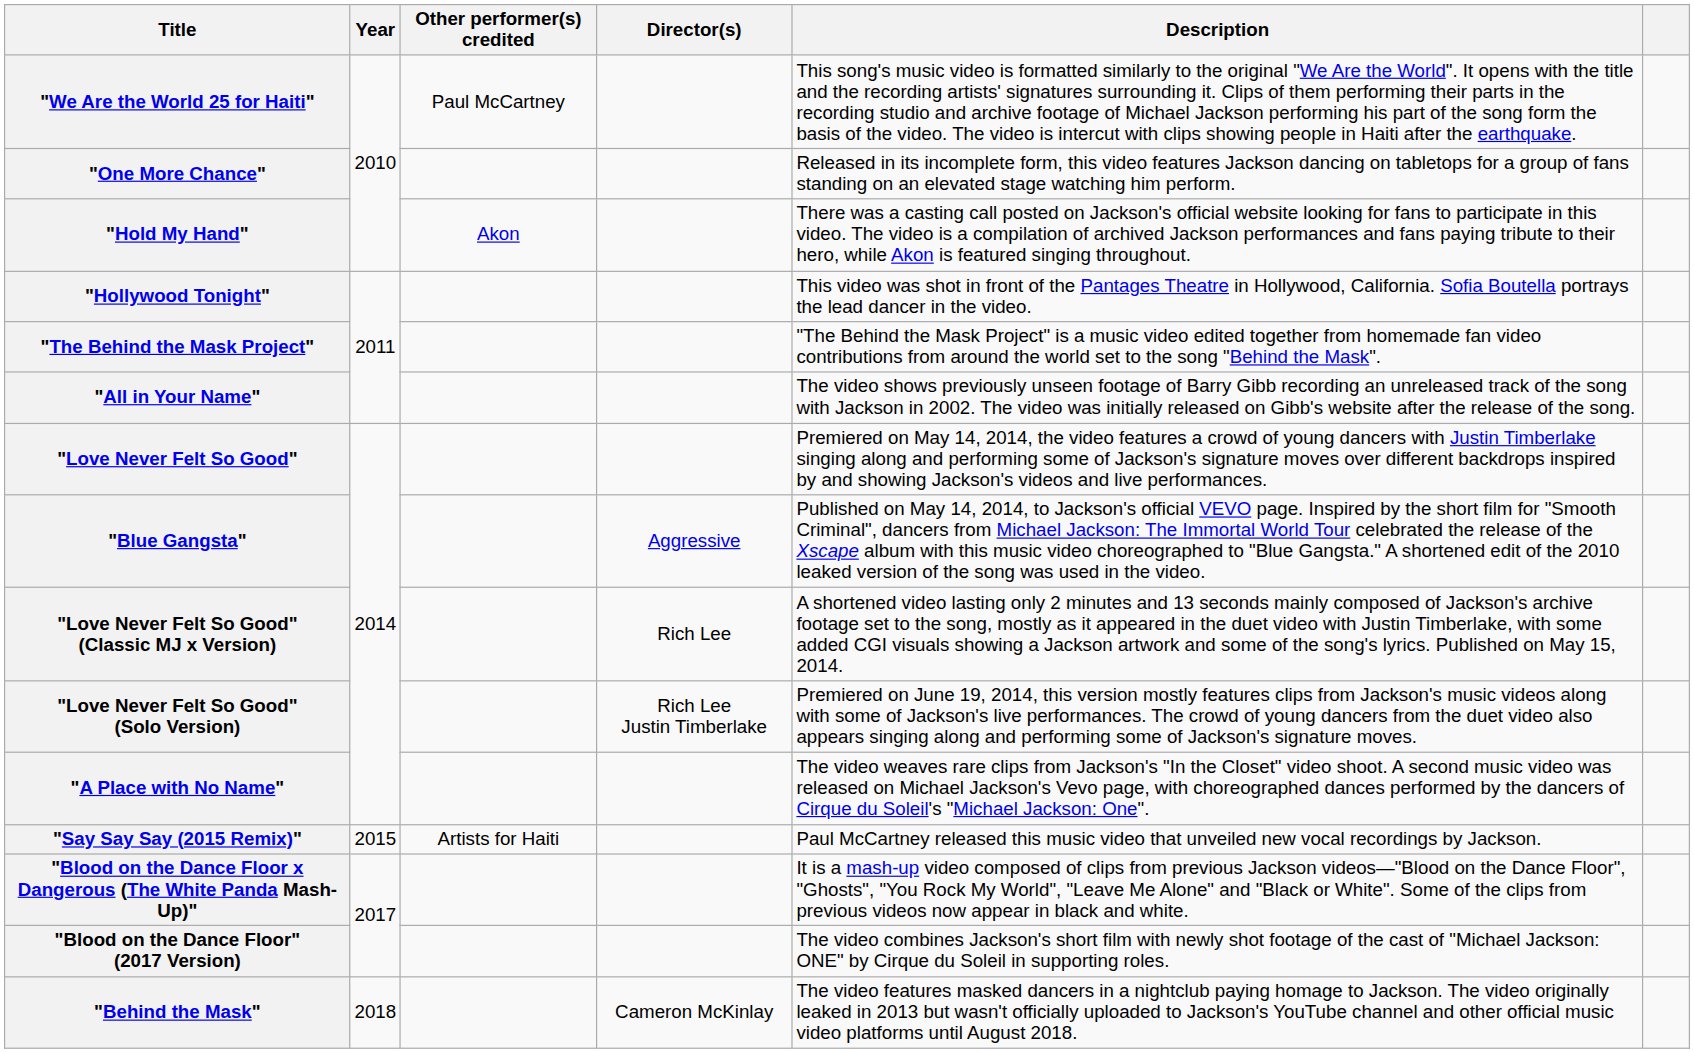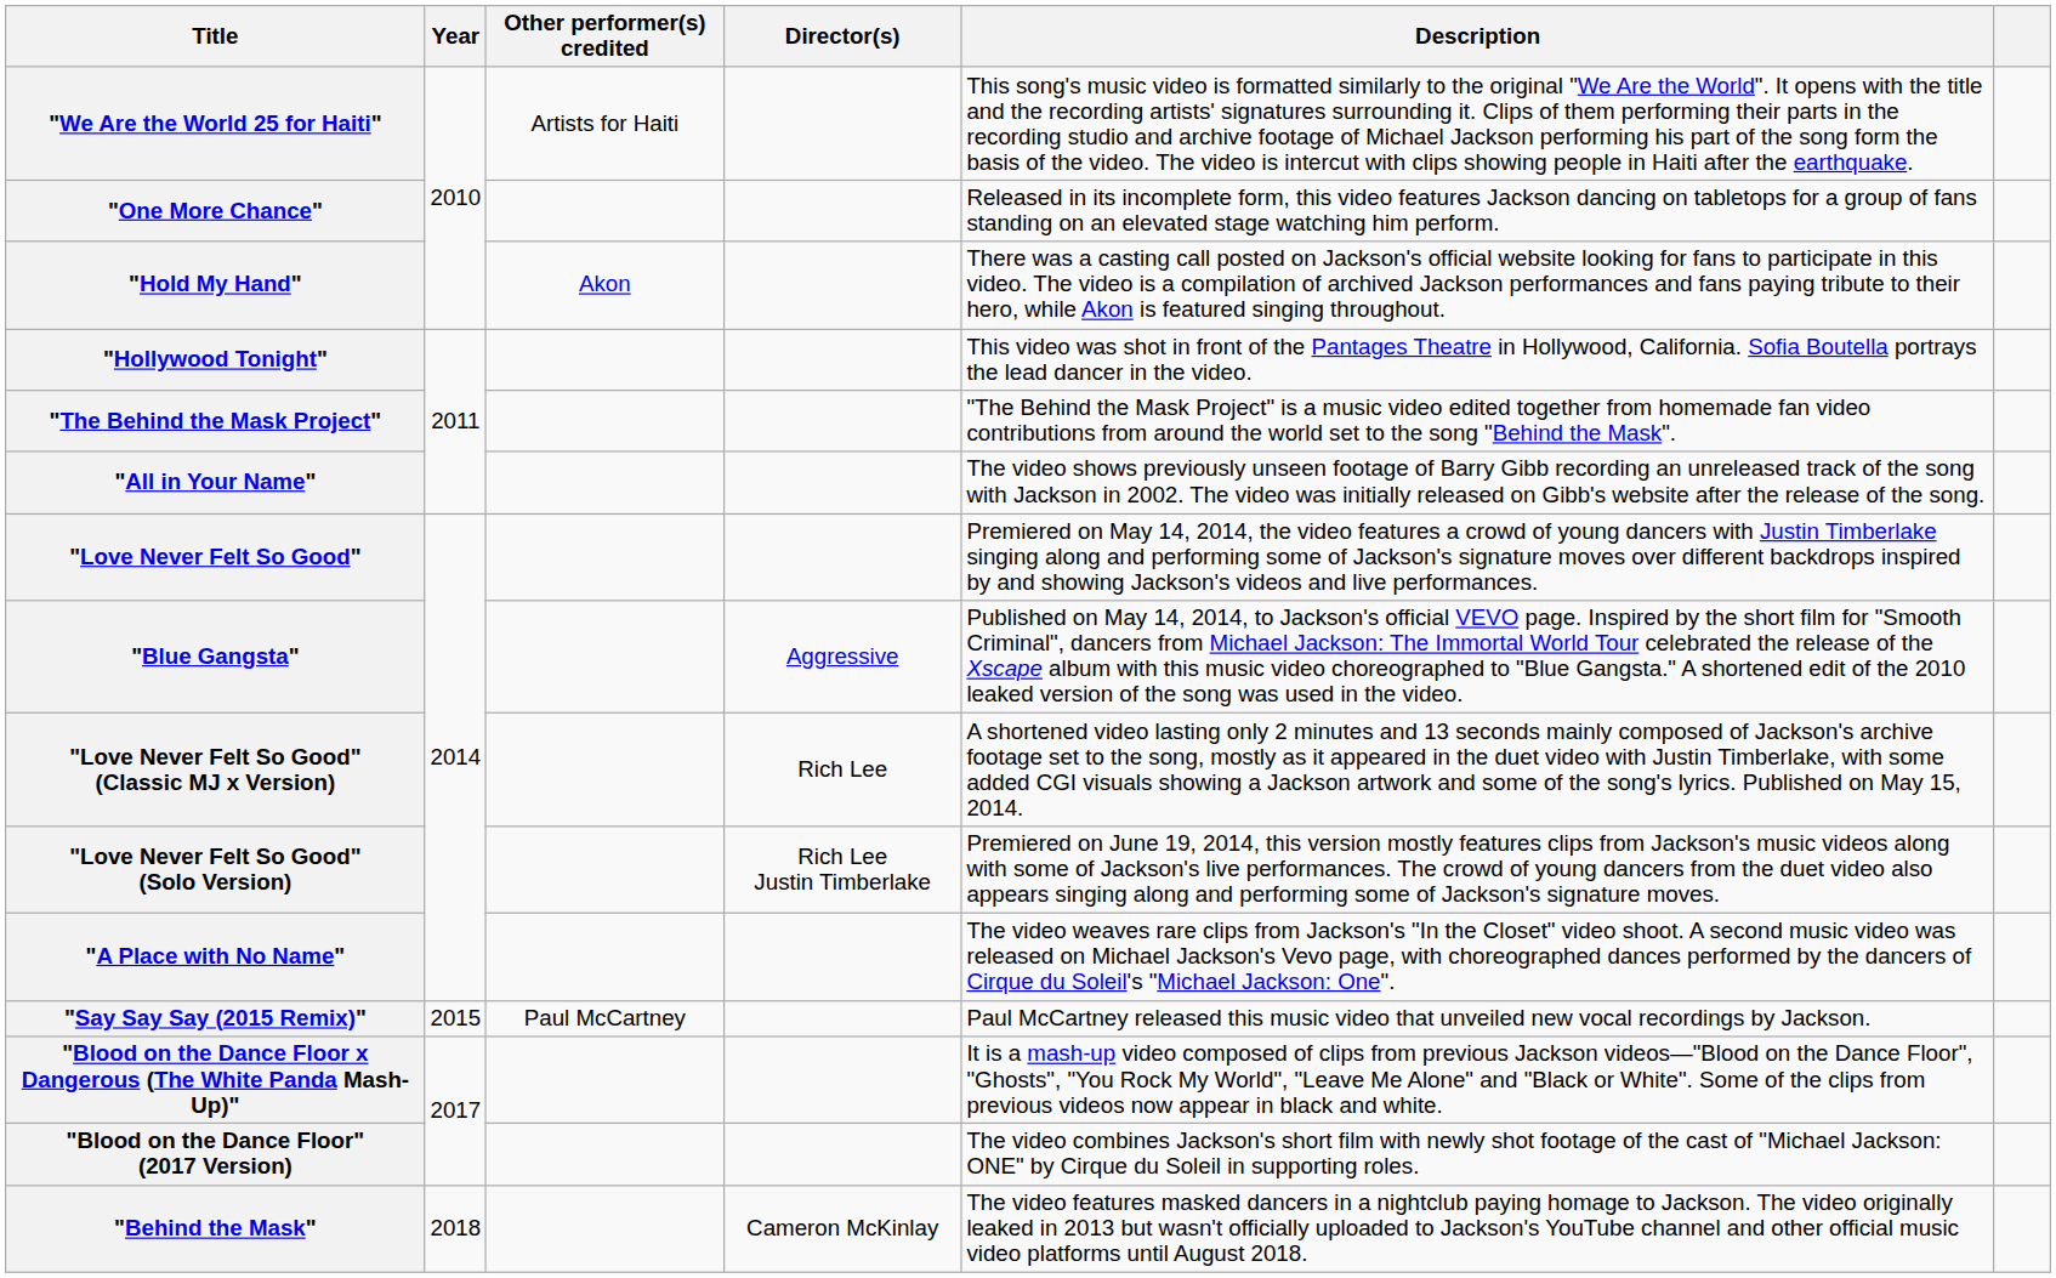"We Are the World 25 for Haiti" | Other performer(s) credited: Paul McCartney -> Artists for Haiti
"Say Say Say (2015 Remix)" | Other performer(s) credited: Artists for Haiti -> Paul McCartney
